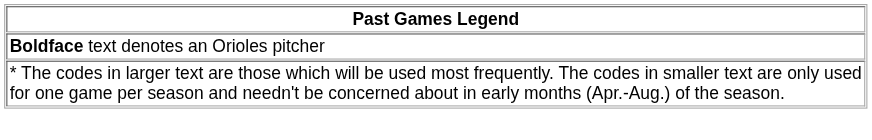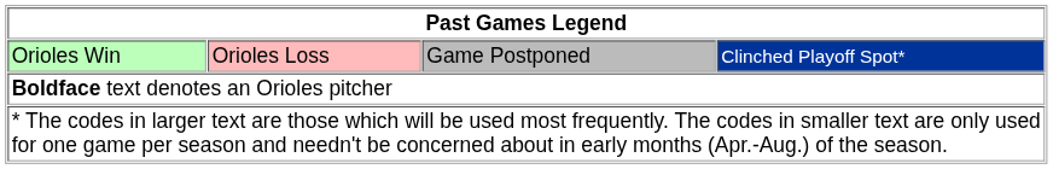+ row: Orioles Win | Orioles Loss | Game Postponed | Clinched Playoff Spot*
